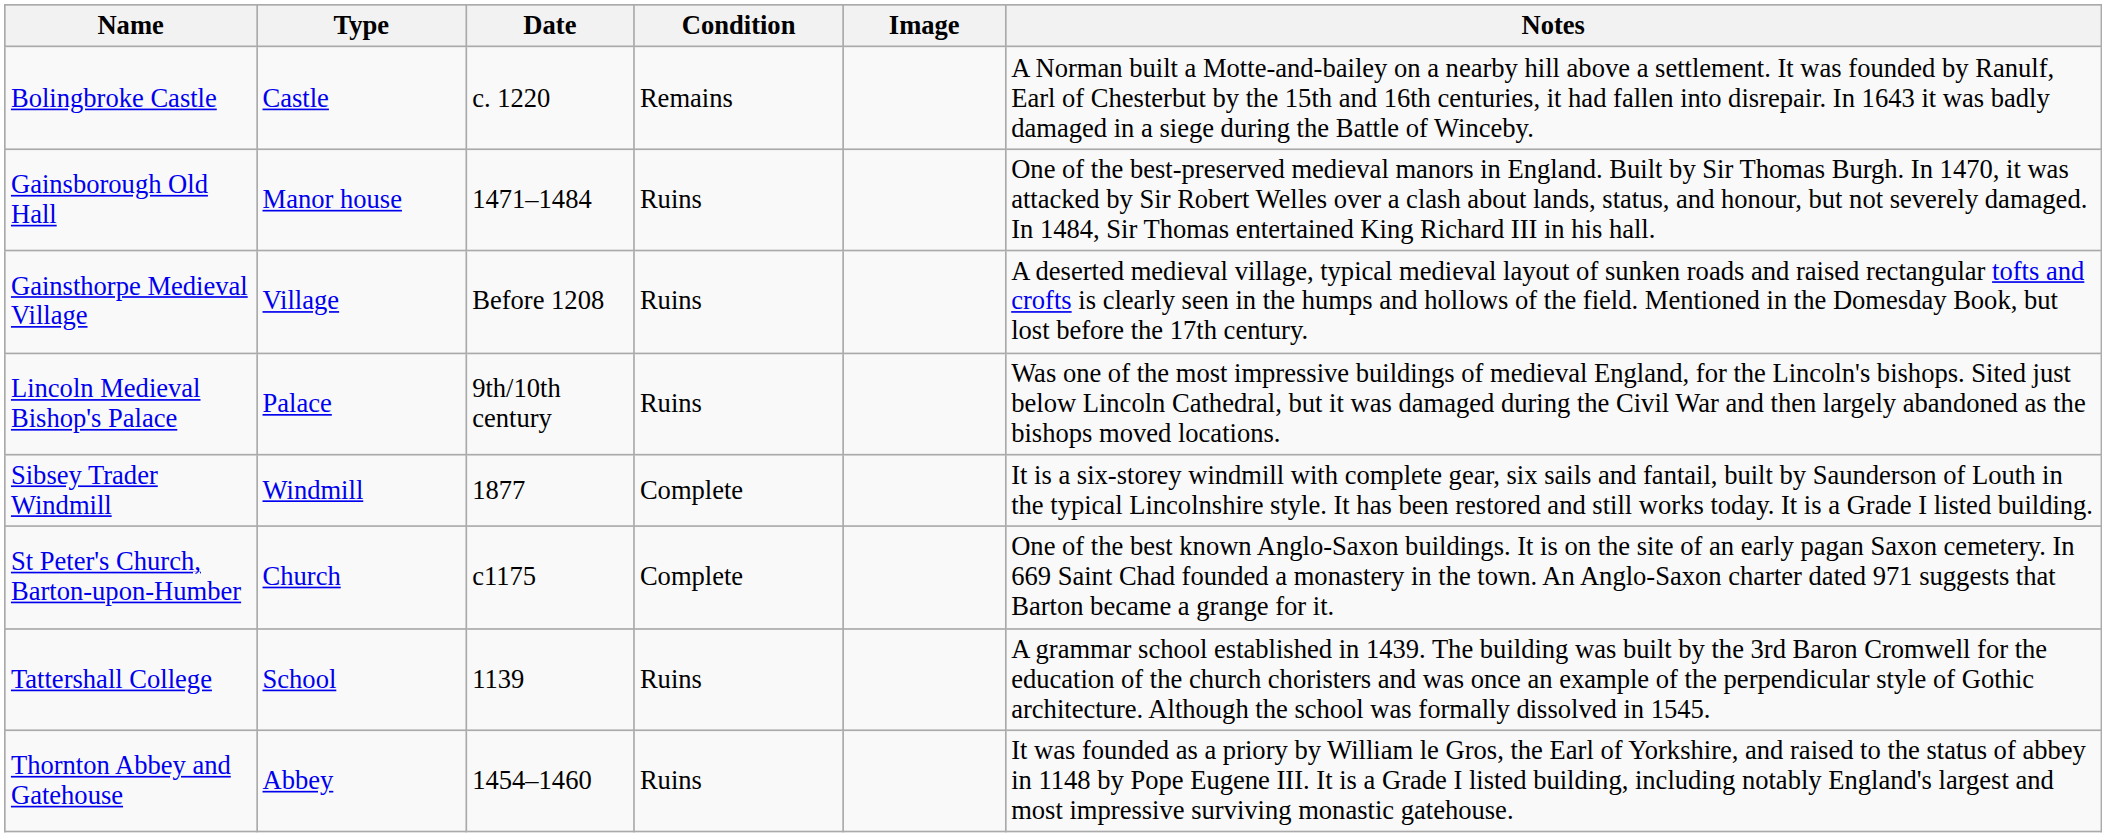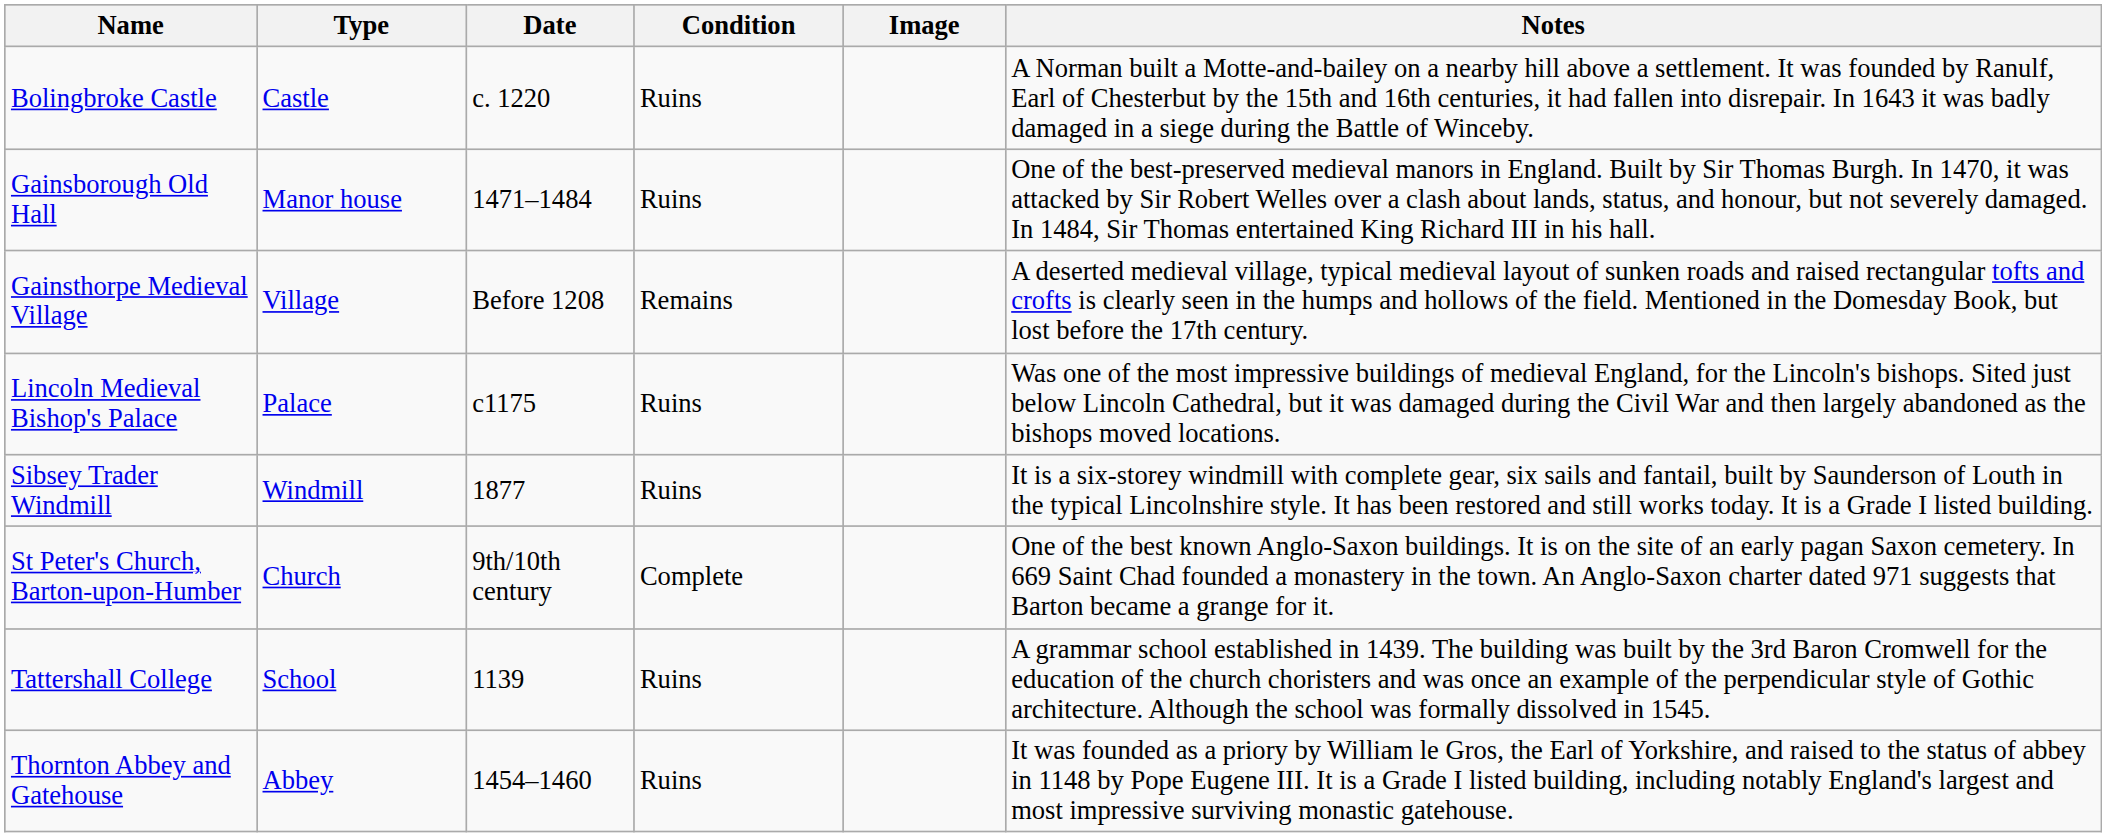Bolingbroke Castle | Condition: Remains -> Ruins
Gainsthorpe Medieval Village | Condition: Ruins -> Remains
Lincoln Medieval Bishop's Palace | Date: 9th/10th century -> c1175
Sibsey Trader Windmill | Condition: Complete -> Ruins
St Peter's Church, Barton-upon-Humber | Date: c1175 -> 9th/10th century
